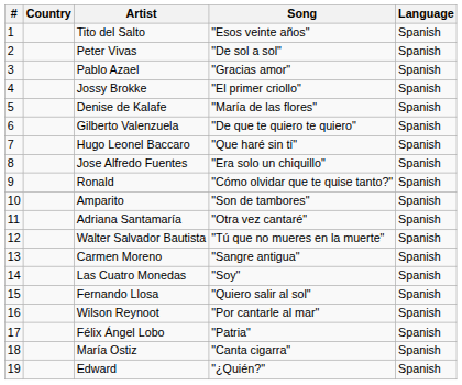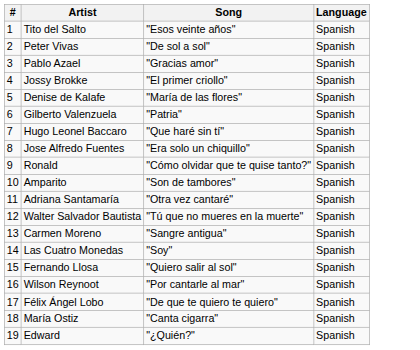- column: Country
Gilberto Valenzuela | Song: "De que te quiero te quiero" -> "Patria"
Félix Ángel Lobo | Song: "Patria" -> "De que te quiero te quiero"
